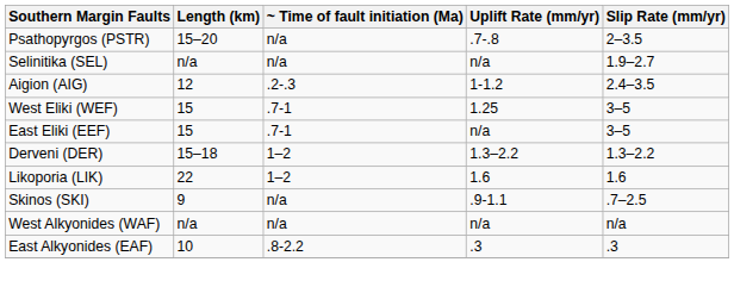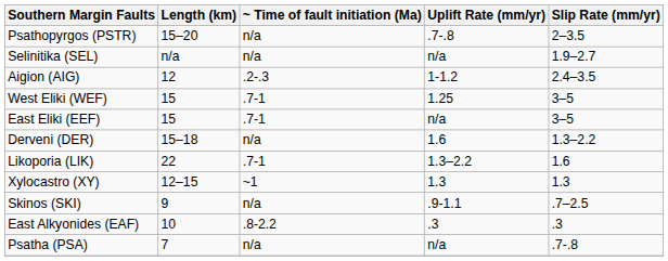Derveni (DER) | ~ Time of fault initiation (Ma): 1–2 -> n/a
Derveni (DER) | Uplift Rate (mm/yr): 1.3–2.2 -> 1.6
Likoporia (LIK) | ~ Time of fault initiation (Ma): 1–2 -> .7-1
Likoporia (LIK) | Uplift Rate (mm/yr): 1.6 -> 1.3–2.2
+ row: Xylocastro (XY) | 12–15 | ~1 | 1.3 | 1.3
- row: West Alkyonides (WAF) | n/a | n/a | n/a | n/a
+ row: Psatha (PSA) | 7 | n/a | n/a | .7-.8
